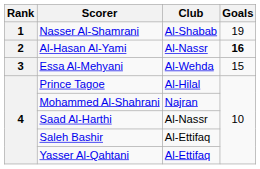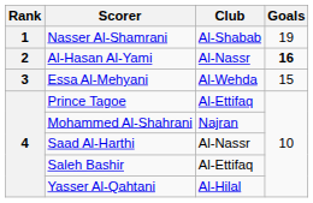Prince Tagoe | Club: Al-Hilal -> Al-Ettifaq
Yasser Al-Qahtani | Club: Al-Ettifaq -> Al-Hilal
